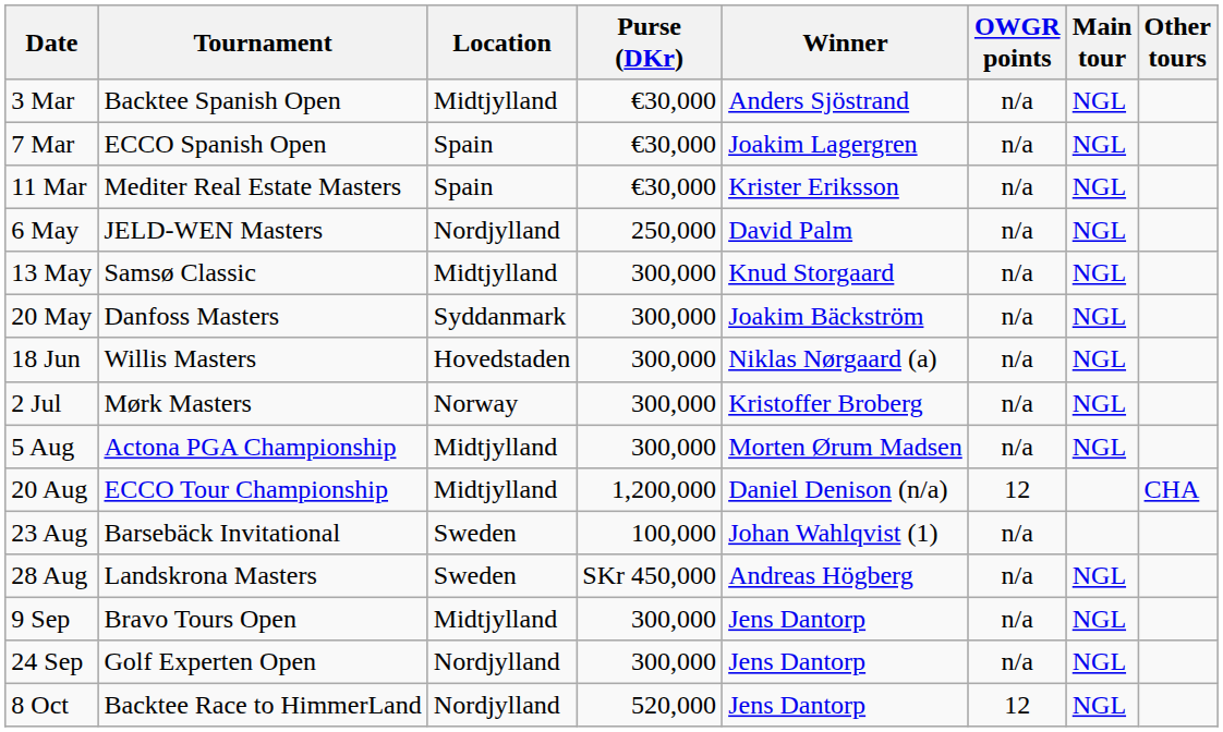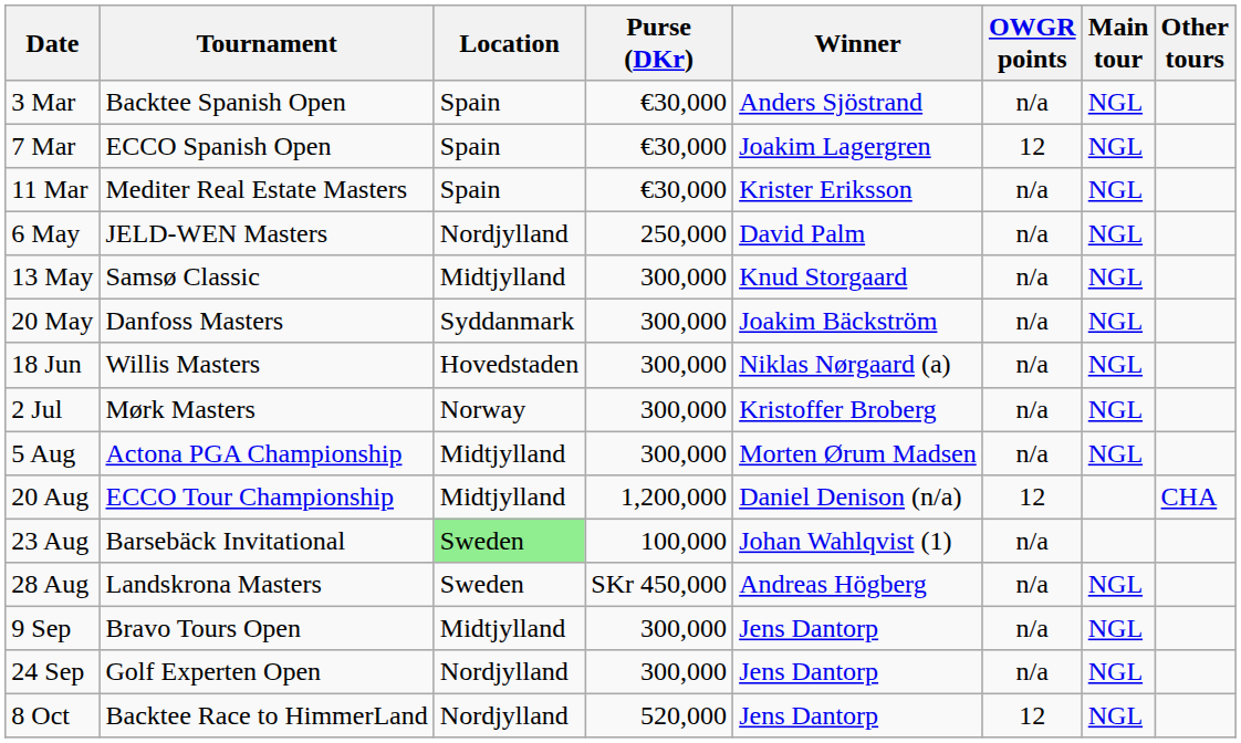3 Mar | Location: Midtjylland -> Spain
7 Mar | OWGR points: n/a -> 12
23 Aug | Location: no background -> lightgreen background
